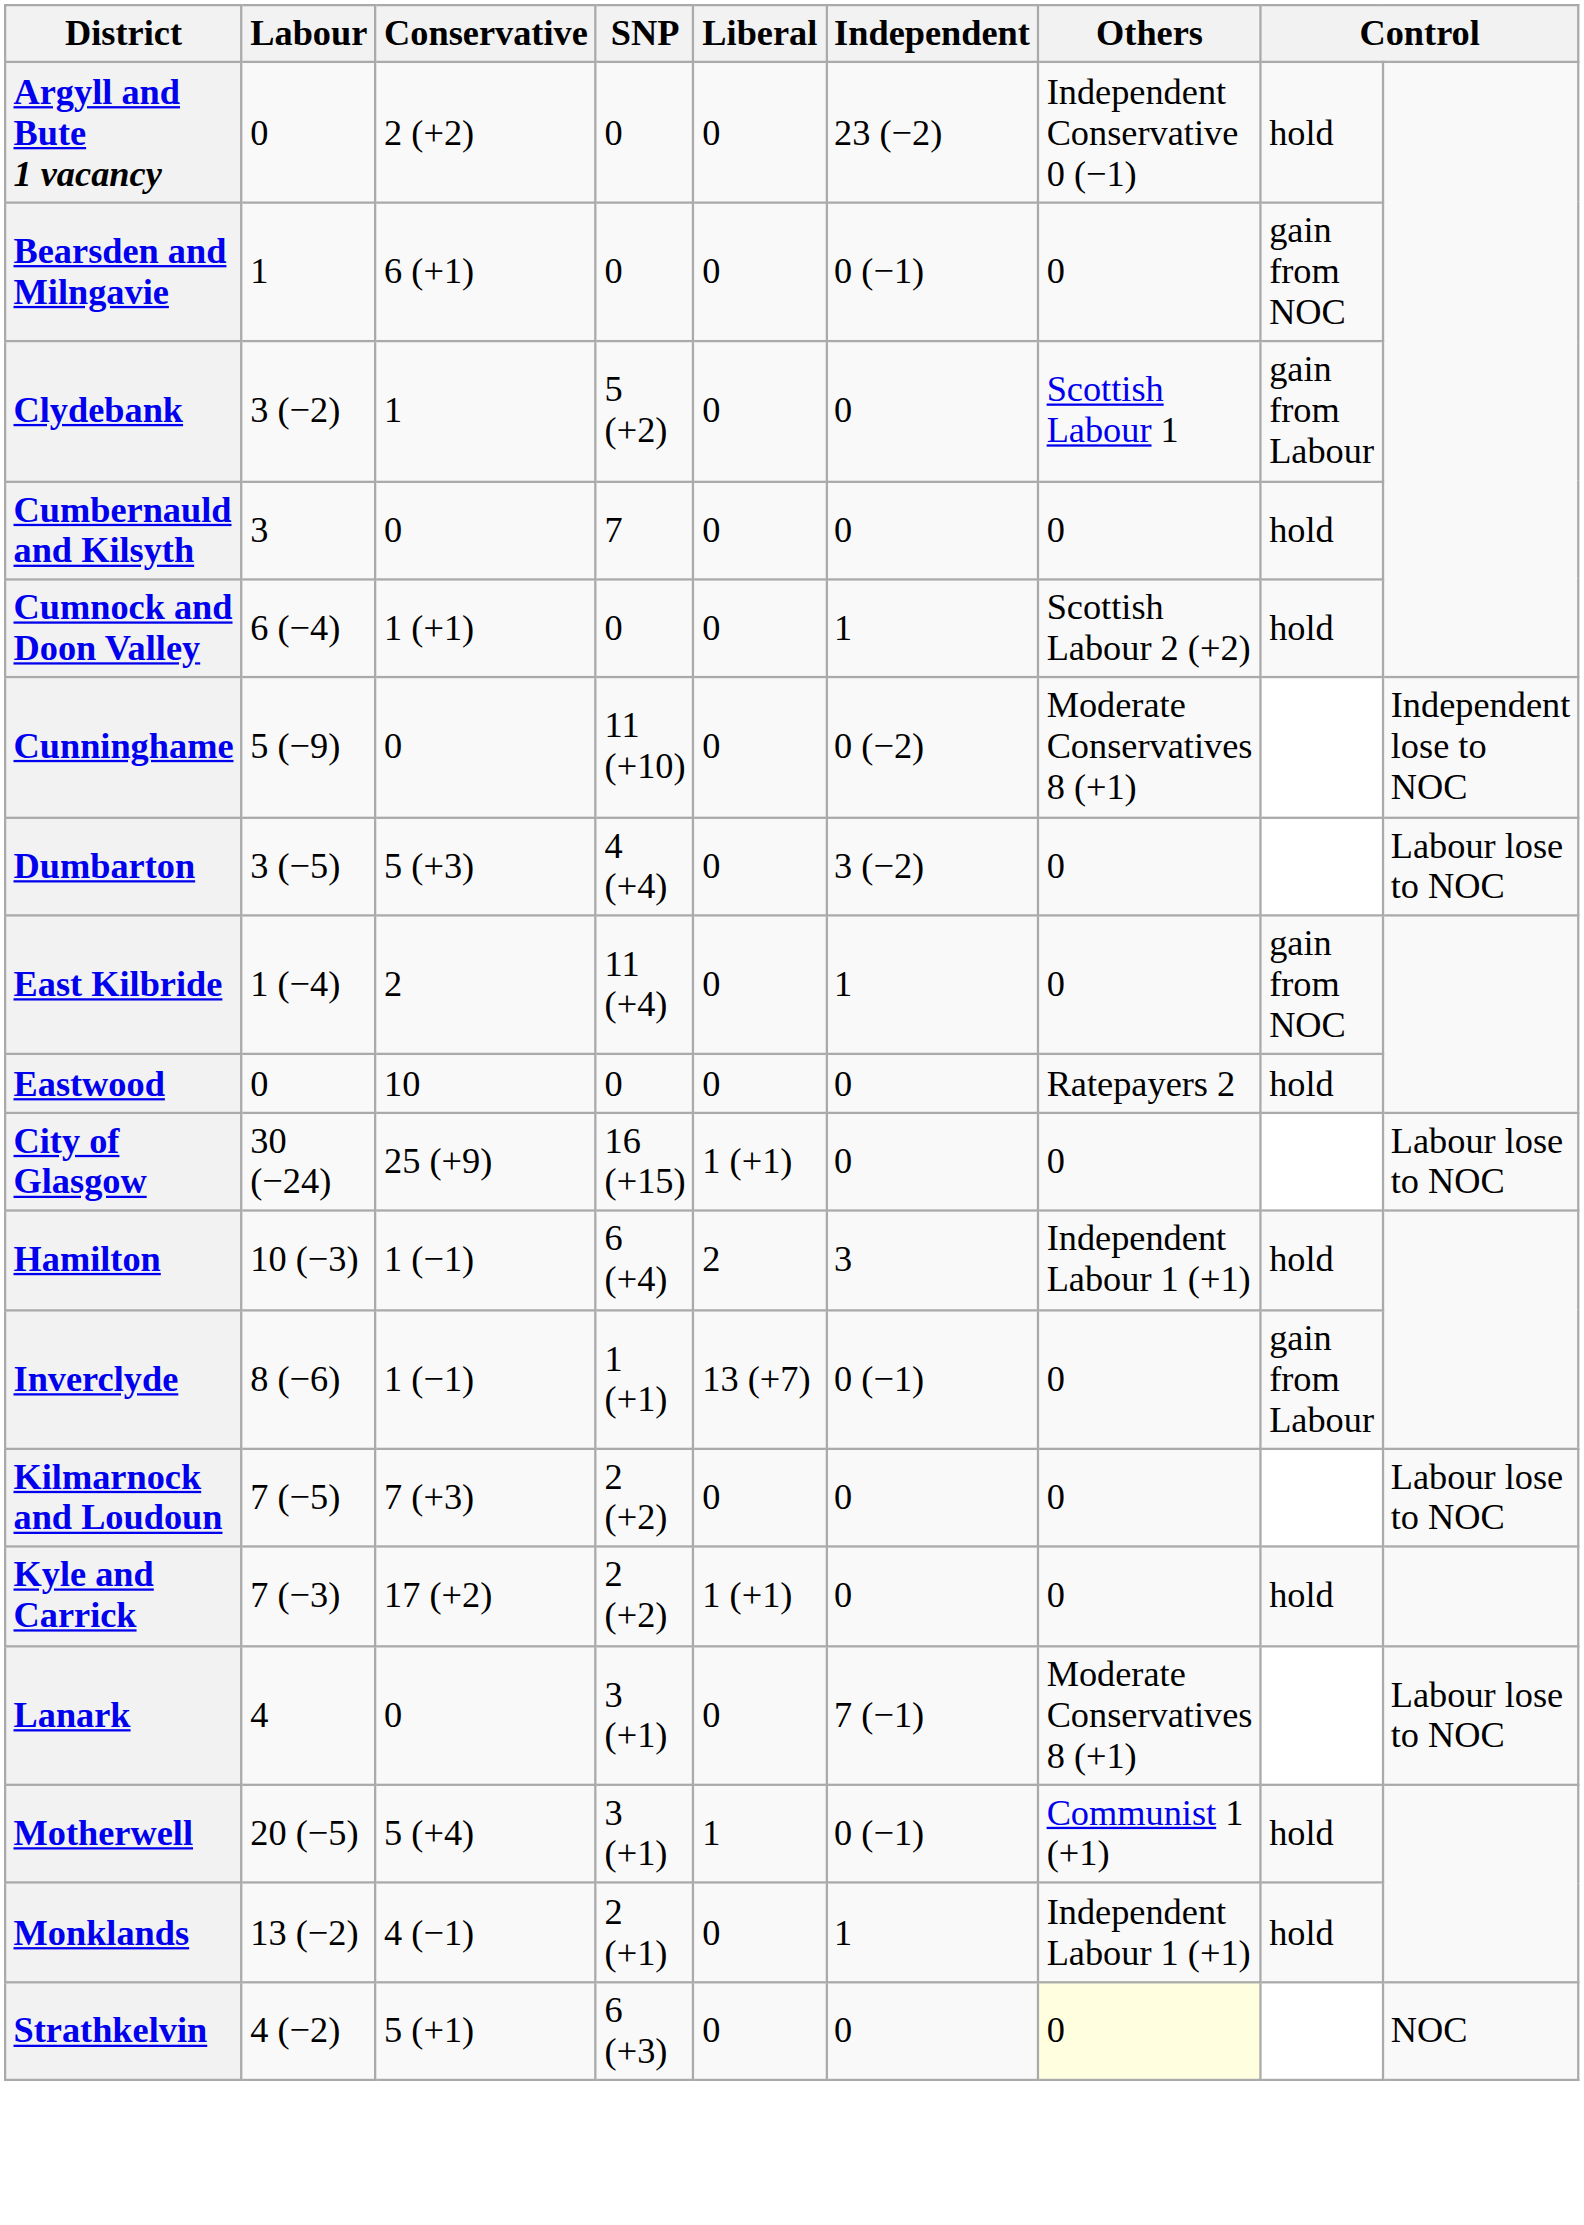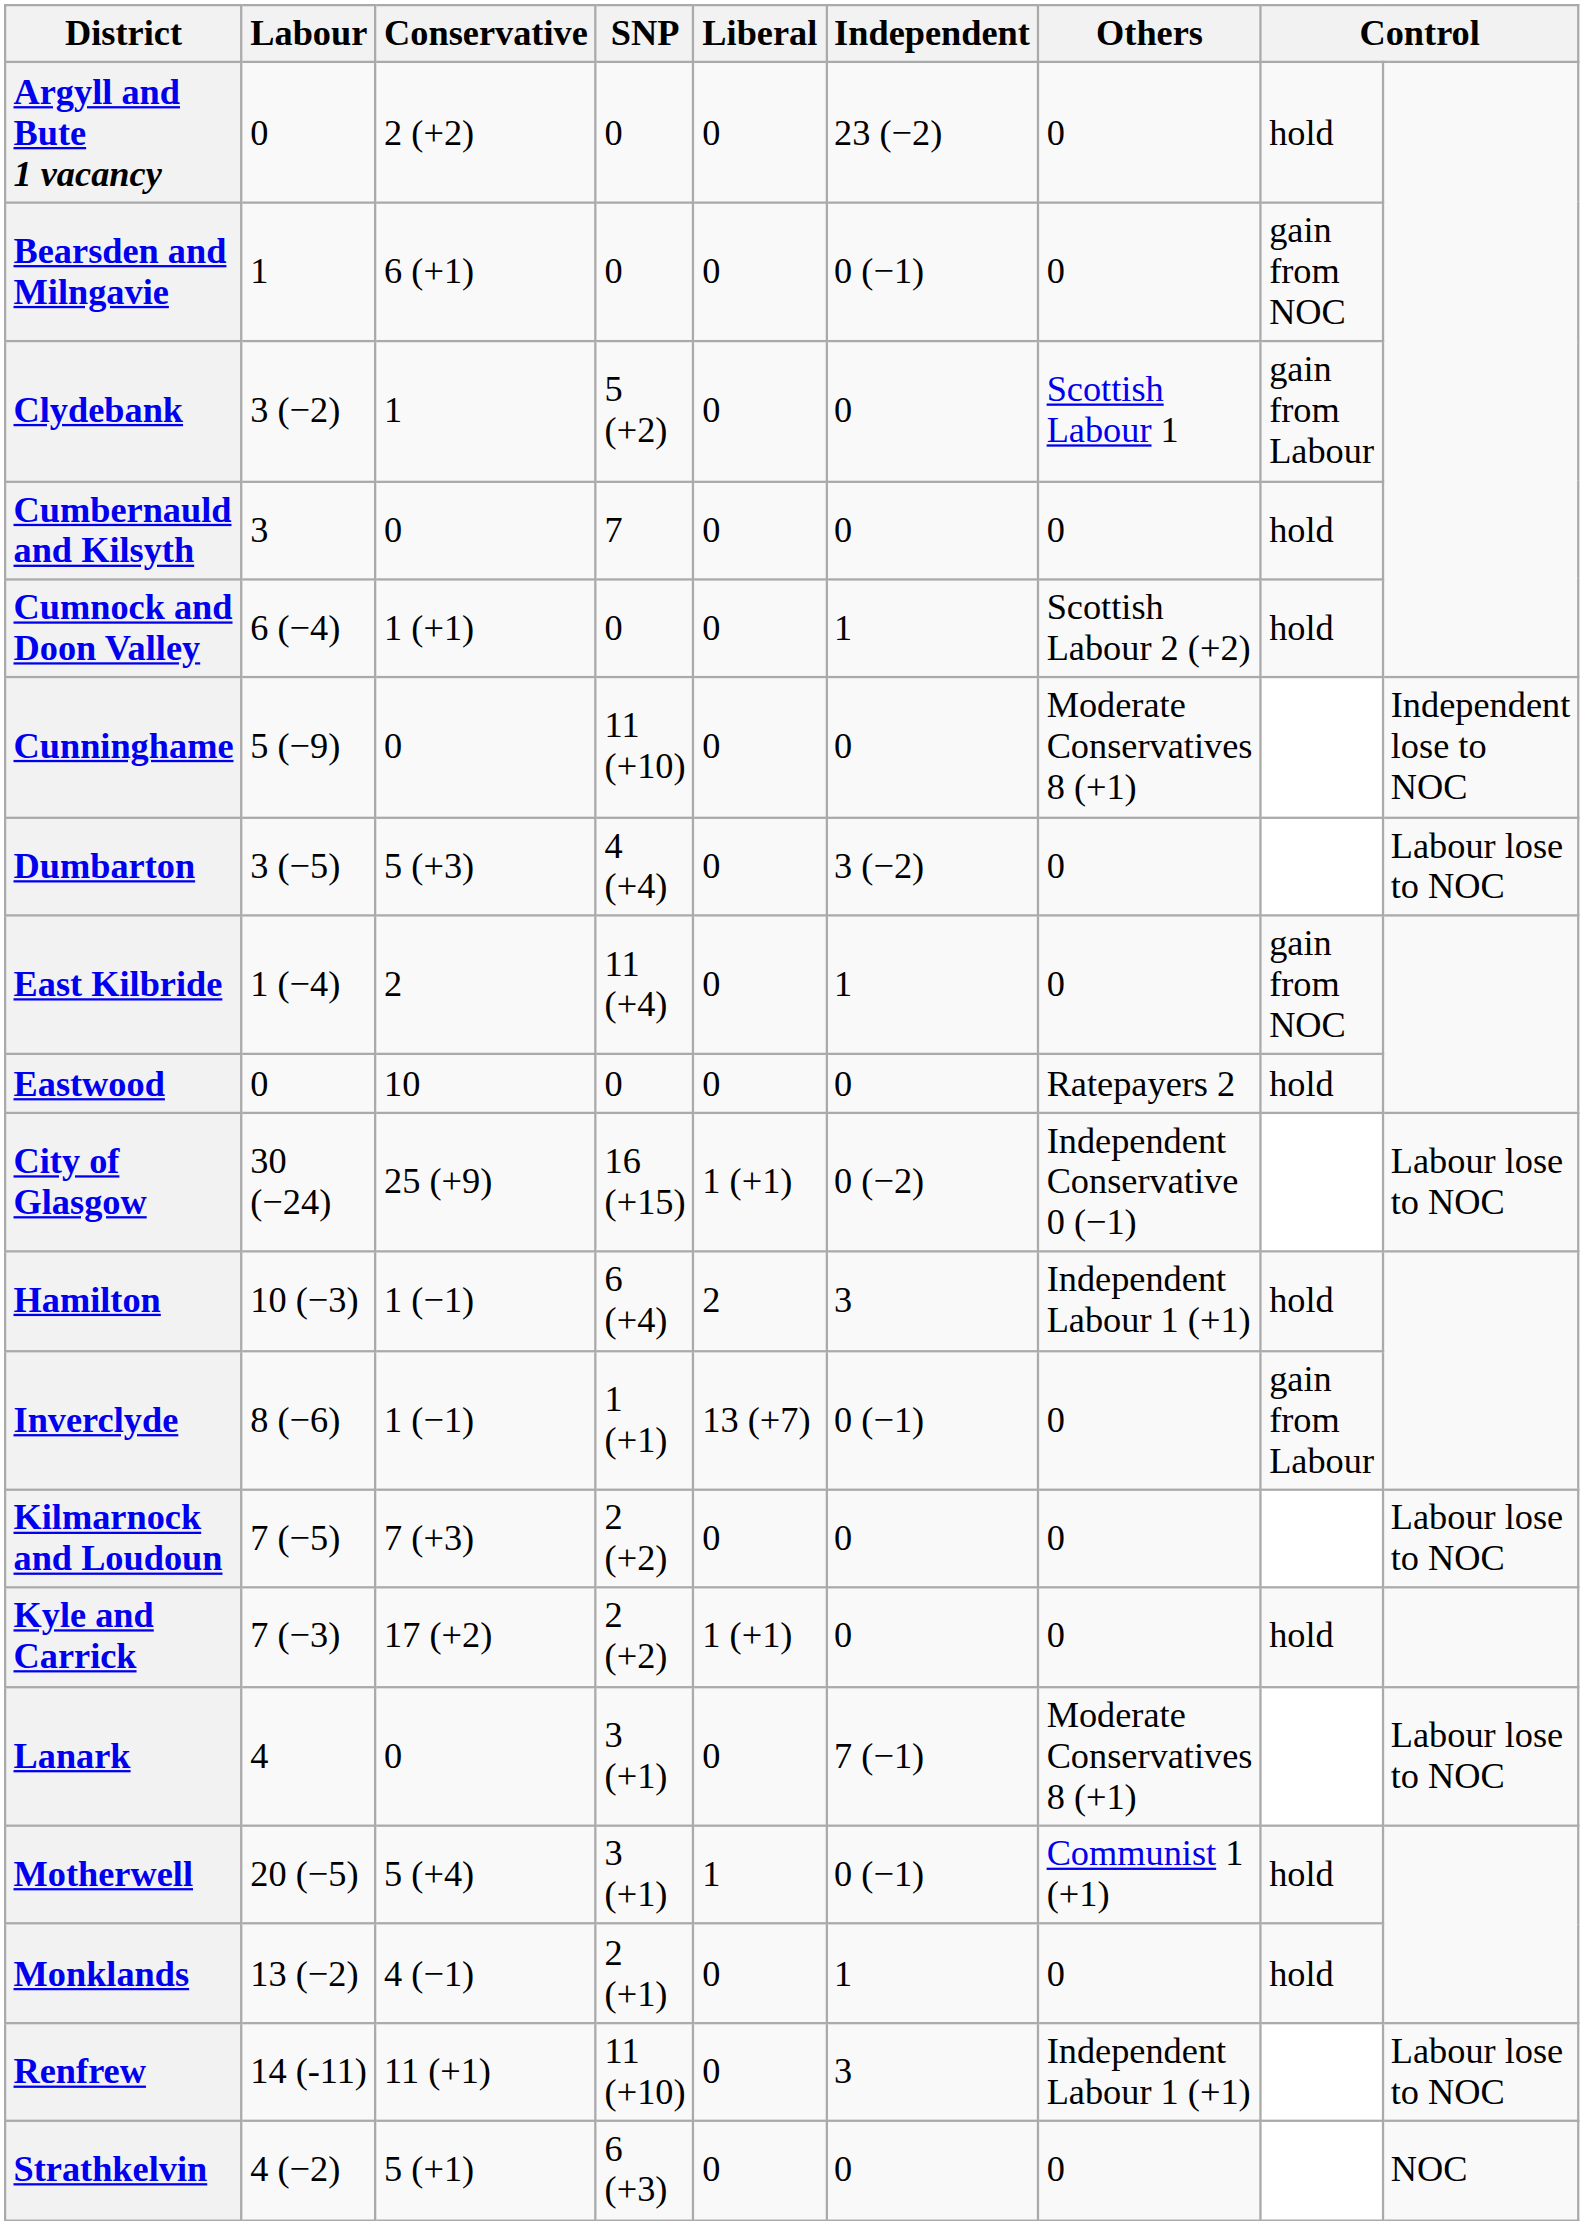Argyll and Bute 1 vacancy | Others: Independent Conservative 0 (−1) -> 0
Cunninghame | Independent: 0 (−2) -> 0
City of Glasgow | Independent: 0 -> 0 (−2)
City of Glasgow | Others: 0 -> Independent Conservative 0 (−1)
Monklands | Others: Independent Labour 1 (+1) -> 0
+ row: Renfrew | 14 (-11) | 11 (+1) | 11 (+10) | 0 | 3 | Independent Labour 1 (+1) | Labour lose to NOC
Strathkelvin | Others: lightyellow background -> no background
